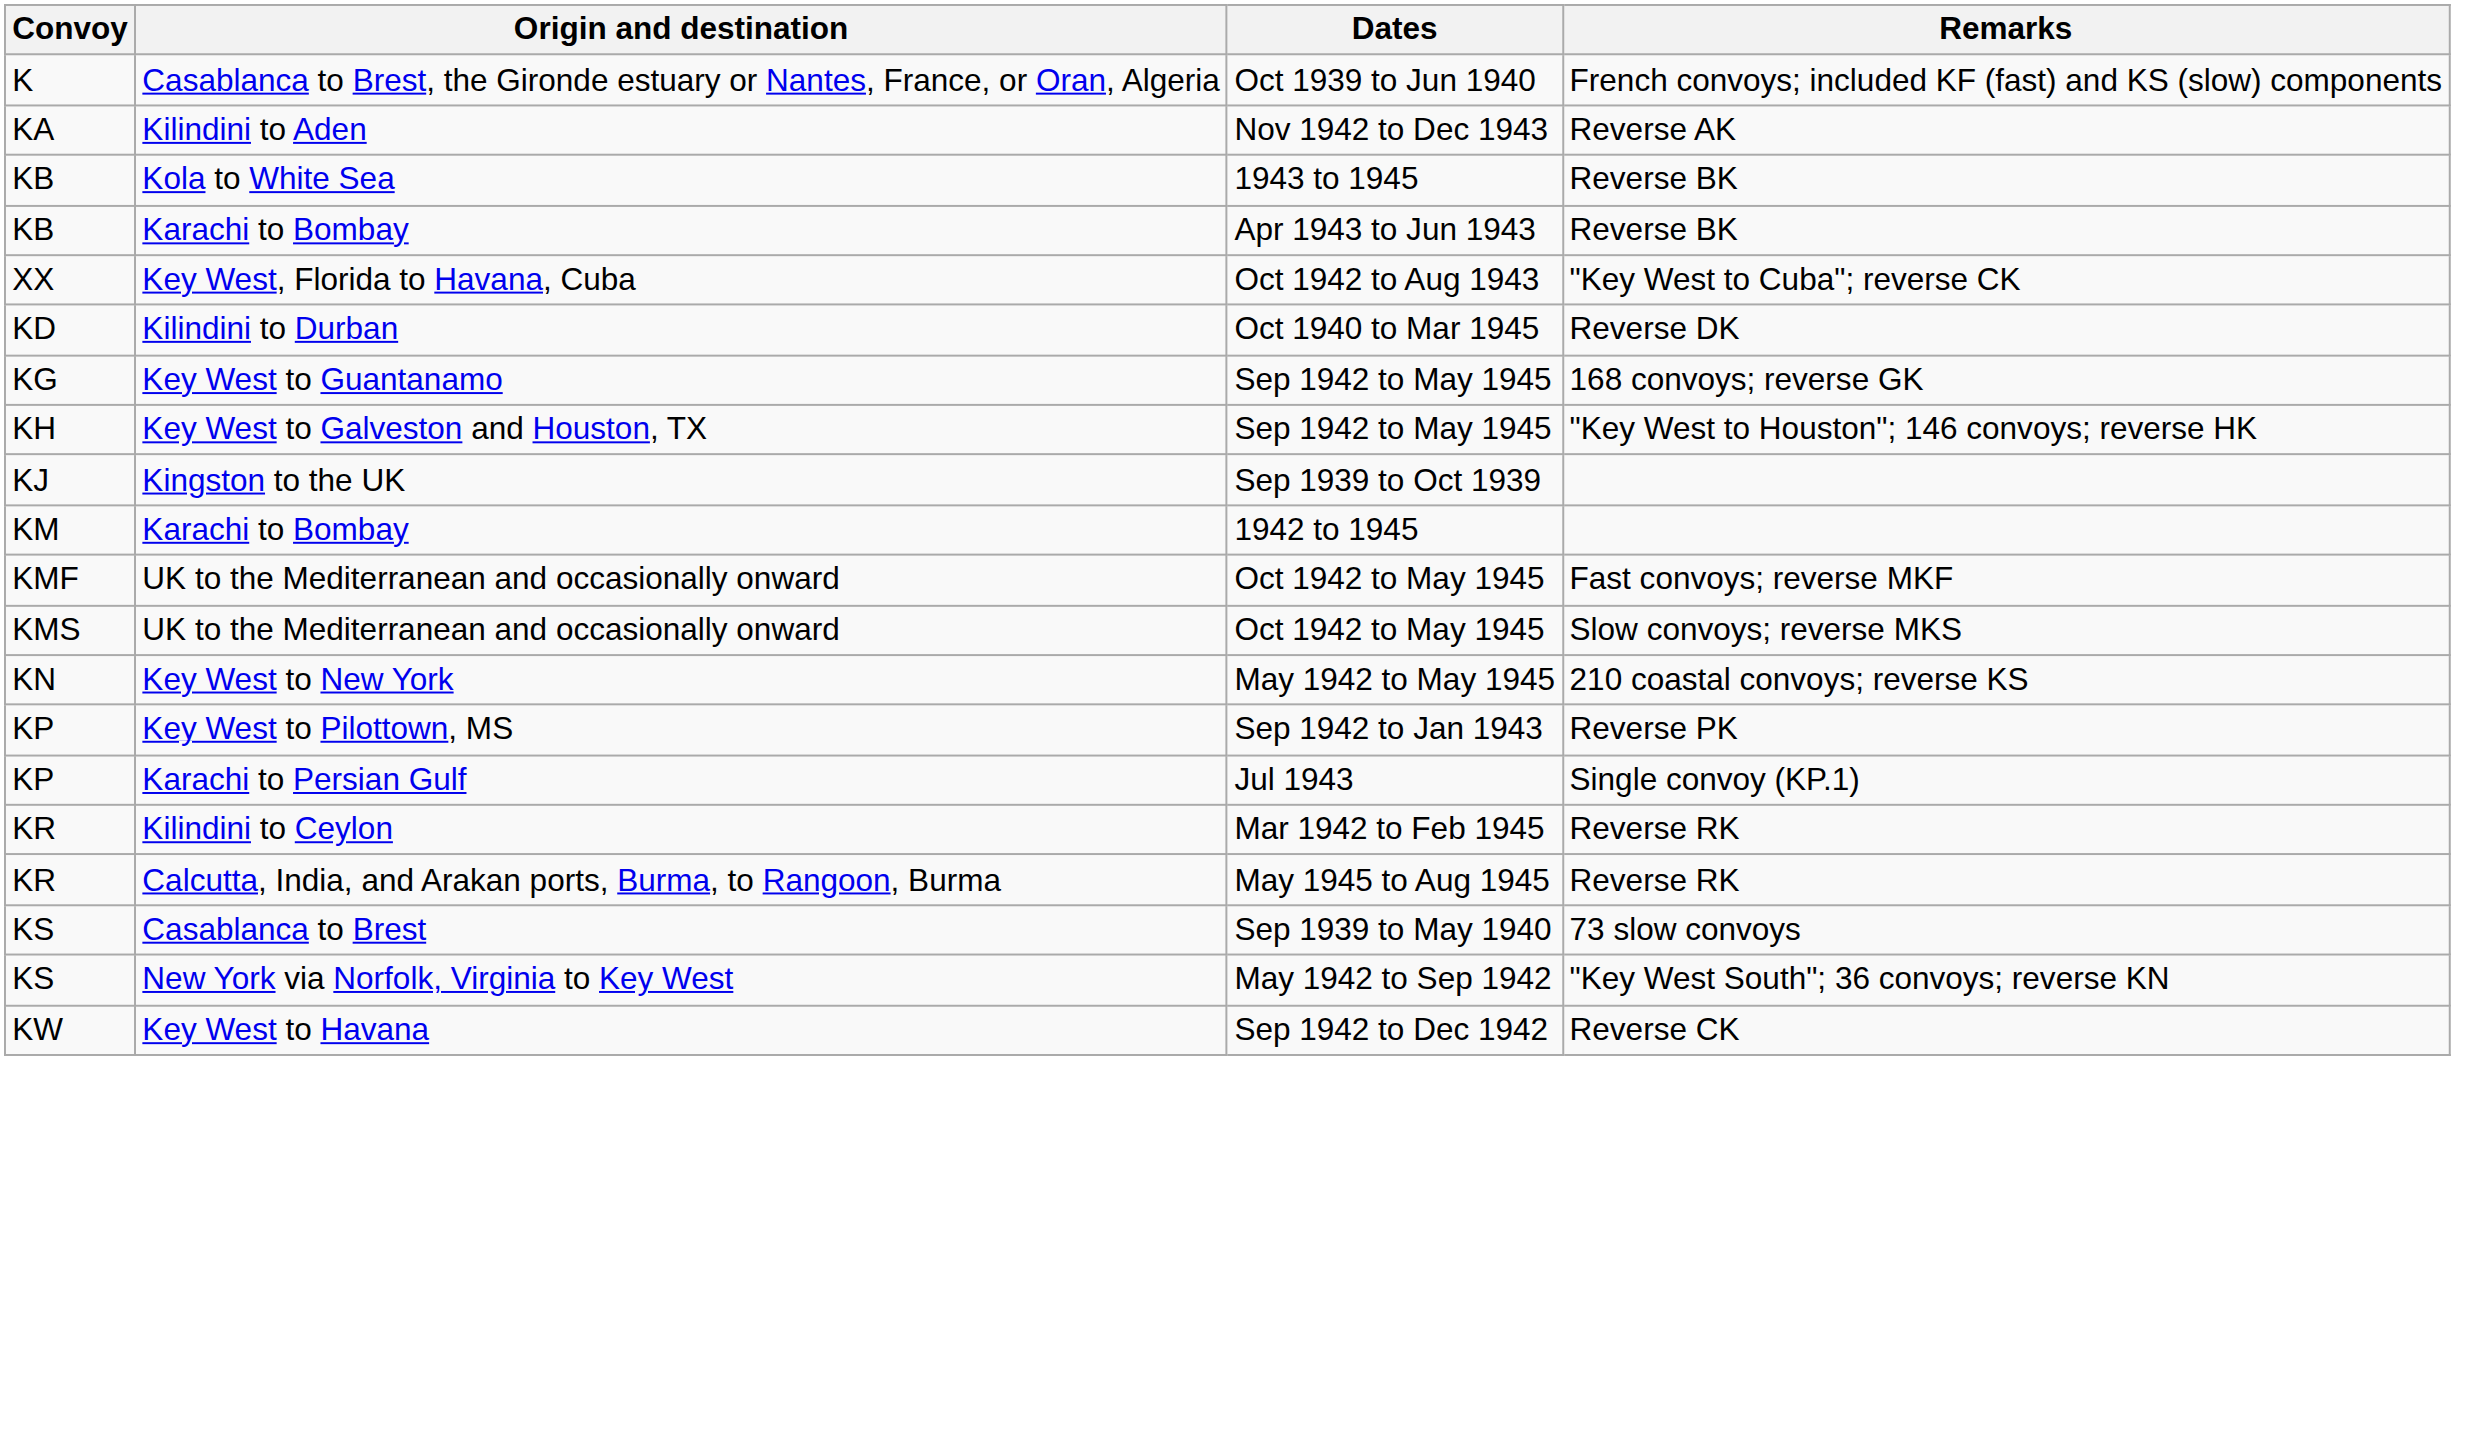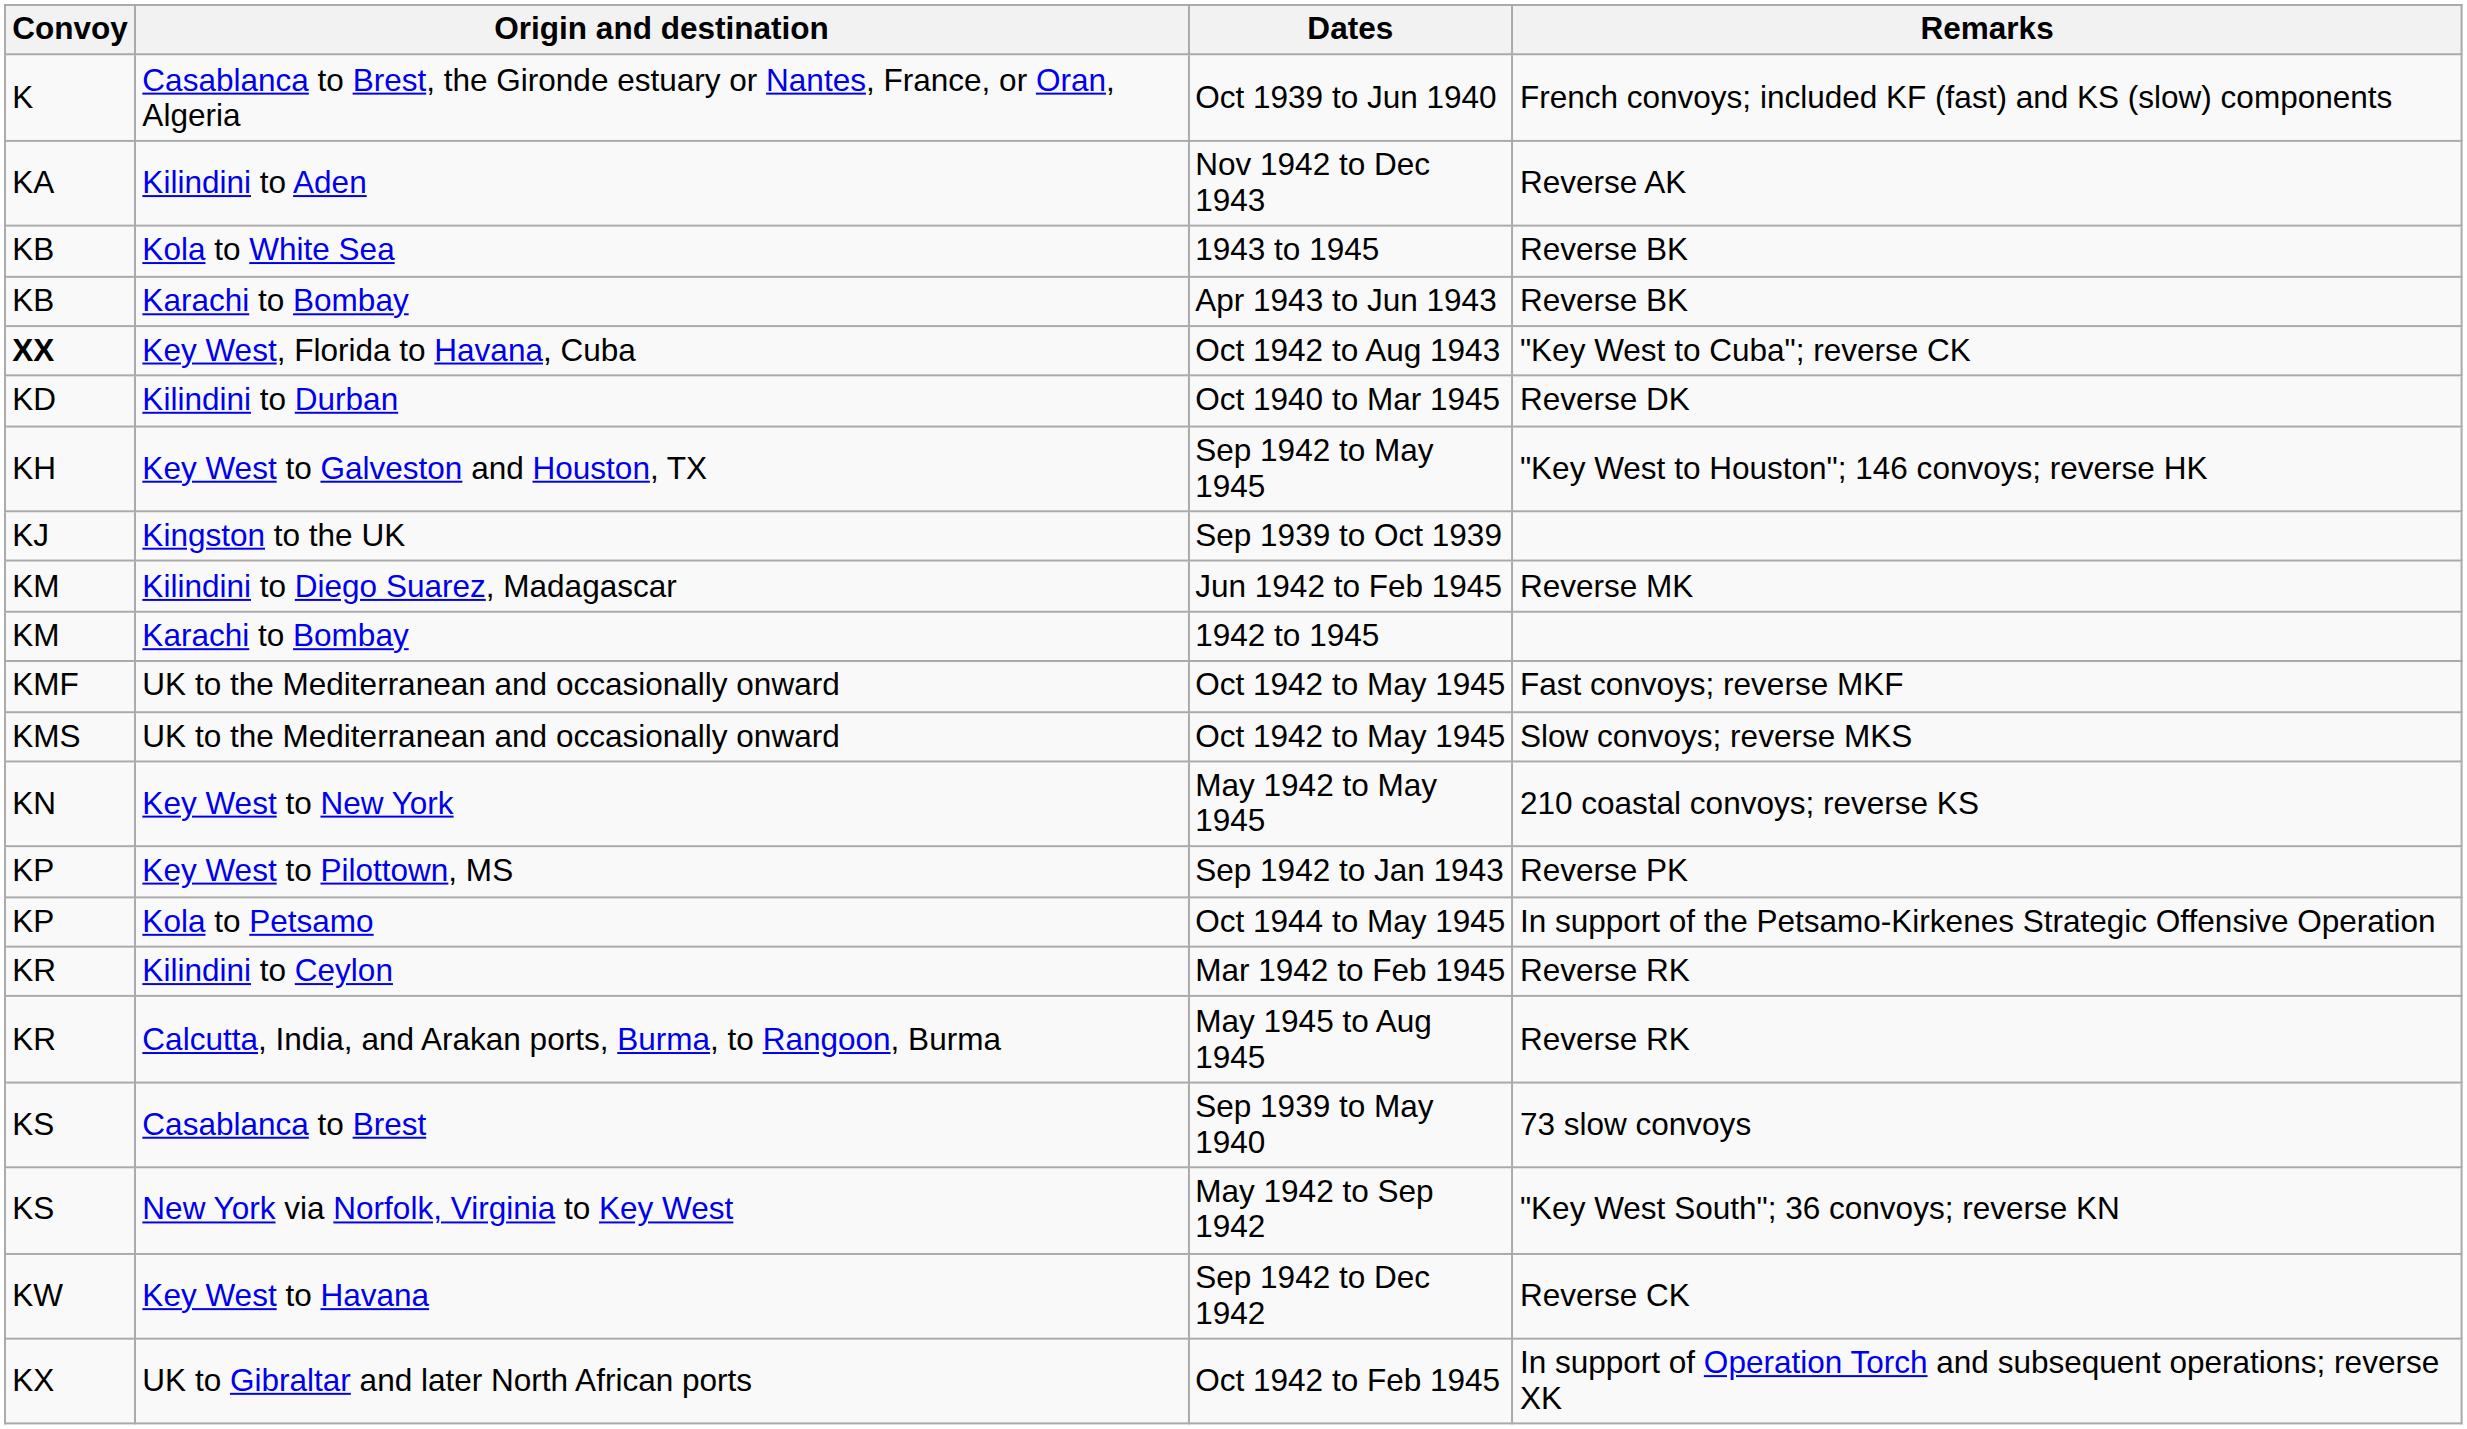Key West, Florida to Havana, Cuba | Convoy: normal -> bold
- row: KG | Key West to Guantanamo | Sep 1942 to May 1945 | 168 convoys; reverse GK
+ row: KM | Kilindini to Diego Suarez, Madagascar | Jun 1942 to Feb 1945 | Reverse MK
- row: KP | Karachi to Persian Gulf | Jul 1943 | Single convoy (KP.1)
+ row: KP | Kola to Petsamo | Oct 1944 to May 1945 | In support of the Petsamo-Kirkenes Strategic Offensive Operation
+ row: KX | UK to Gibraltar and later North African ports | Oct 1942 to Feb 1945 | In support of Operation Torch and subsequent operations; reverse XK
